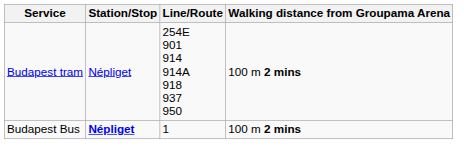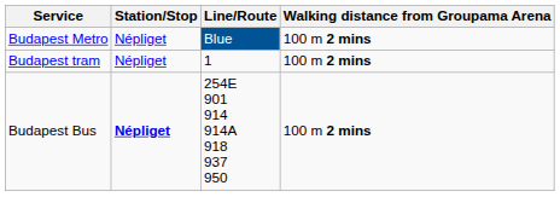+ row: Budapest Metro | Népliget | Blue | 100 m 2 mins
Budapest tram | Line/Route: 254E 901 914 914A 918 937 950 -> 1
Budapest Bus | Line/Route: 1 -> 254E 901 914 914A 918 937 950
